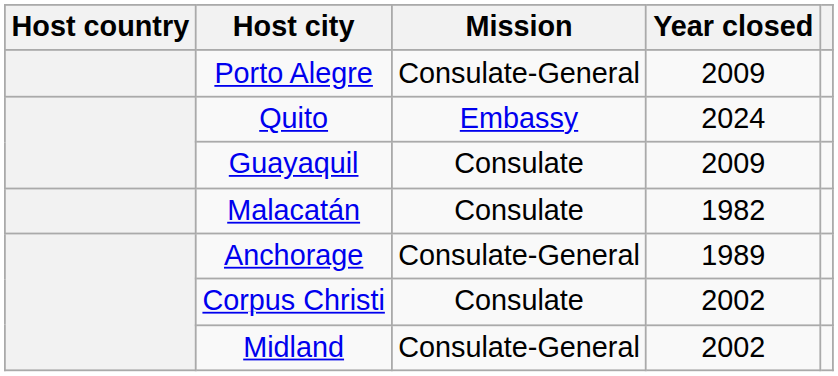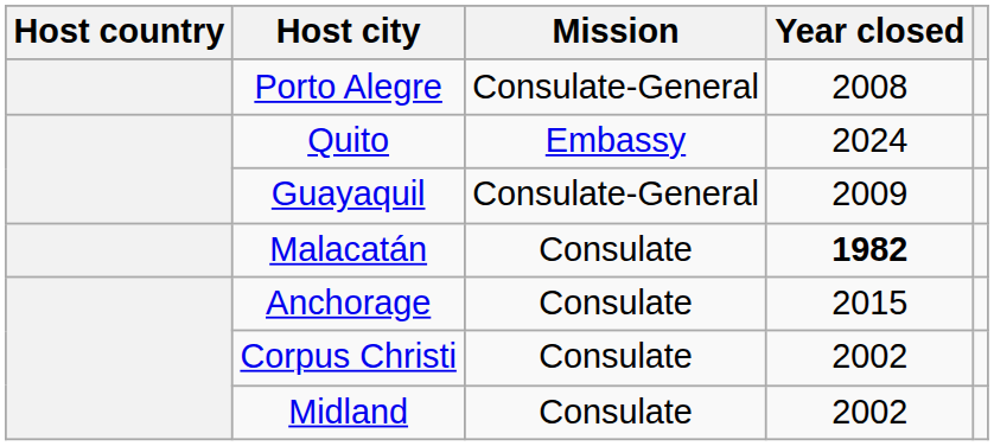Porto Alegre | Year closed: 2009 -> 2008
Guayaquil | Mission: Consulate -> Consulate-General
Malacatán | Year closed: normal -> bold
Anchorage | Mission: Consulate-General -> Consulate
Anchorage | Year closed: 1989 -> 2015
Midland | Mission: Consulate-General -> Consulate
